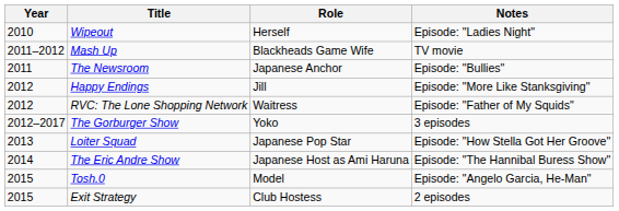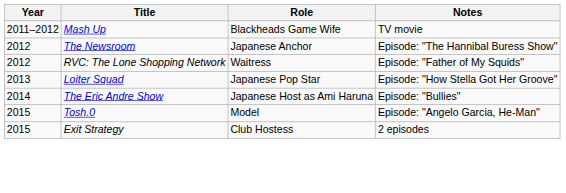- row: 2010 | Wipeout | Herself | Episode: "Ladies Night"
The Newsroom | Year: 2011 -> 2012
The Newsroom | Notes: Episode: "Bullies" -> Episode: "The Hannibal Buress Show"
- row: 2012 | Happy Endings | Jill | Episode: "More Like Stanksgiving"
- row: 2012–2017 | The Gorburger Show | Yoko | 3 episodes
The Eric Andre Show | Notes: Episode: "The Hannibal Buress Show" -> Episode: "Bullies"
